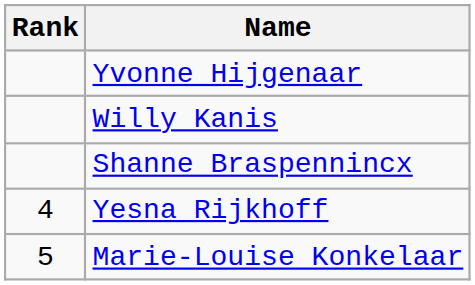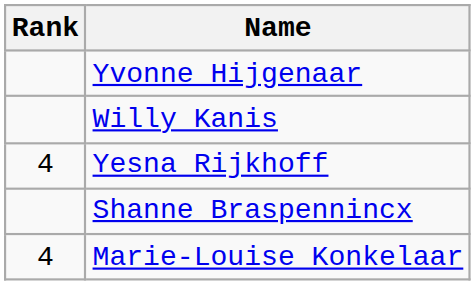rows swapped: Shanne Braspennincx <-> Yesna Rijkhoff
Marie-Louise Konkelaar | Rank: 5 -> 4
